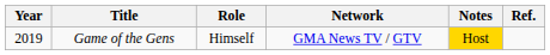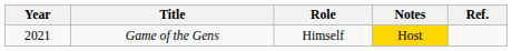- column: Network | GMA News TV / GTV
Game of the Gens | Year: 2019 -> 2021
